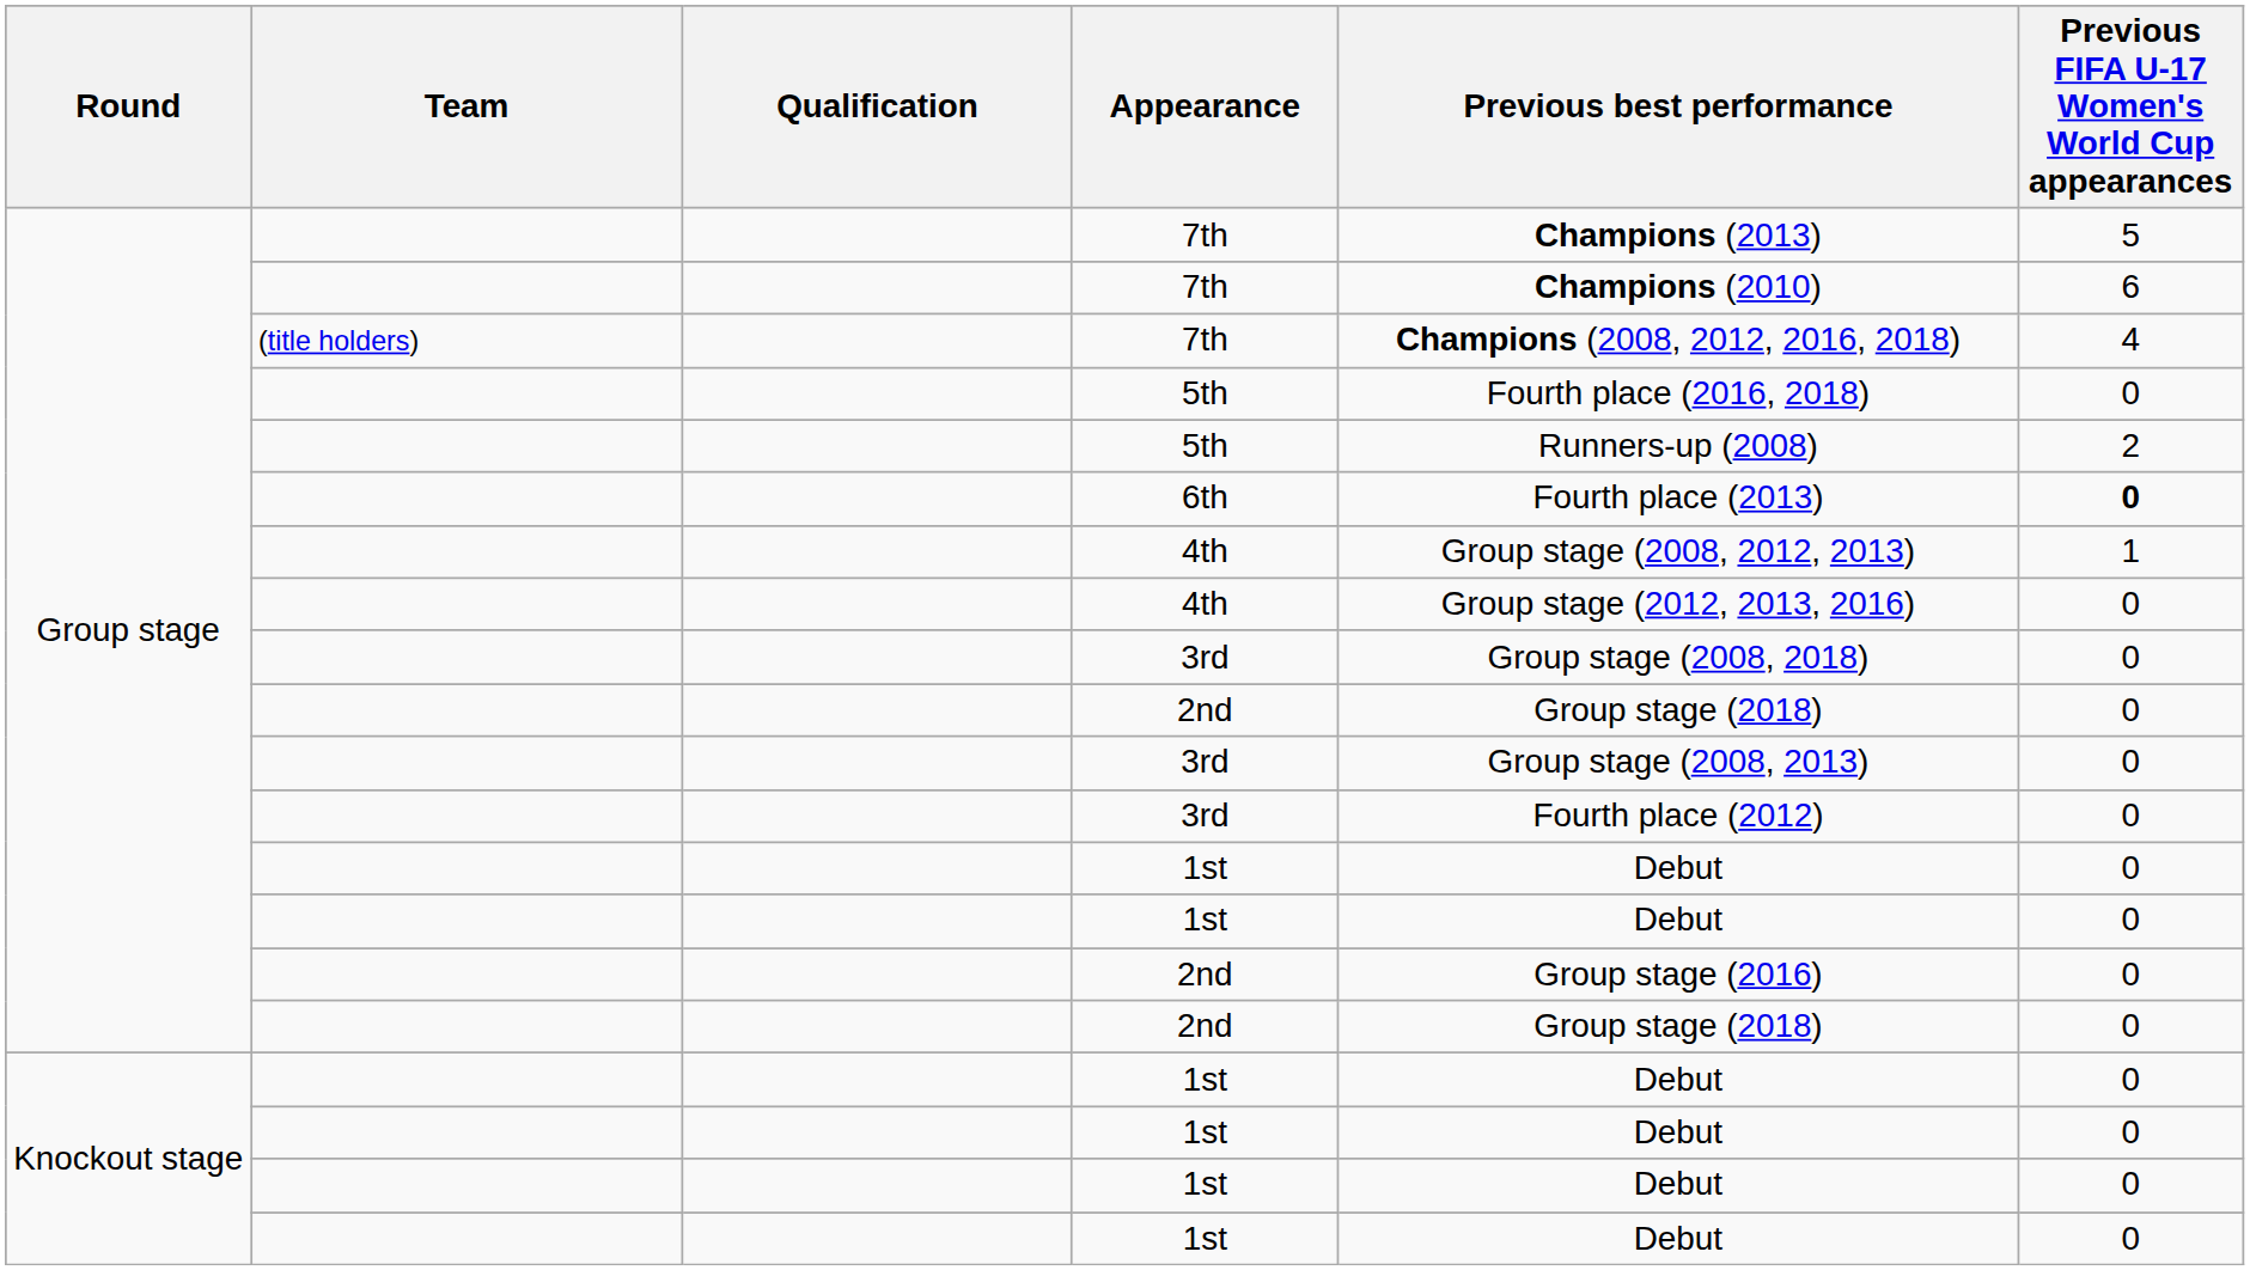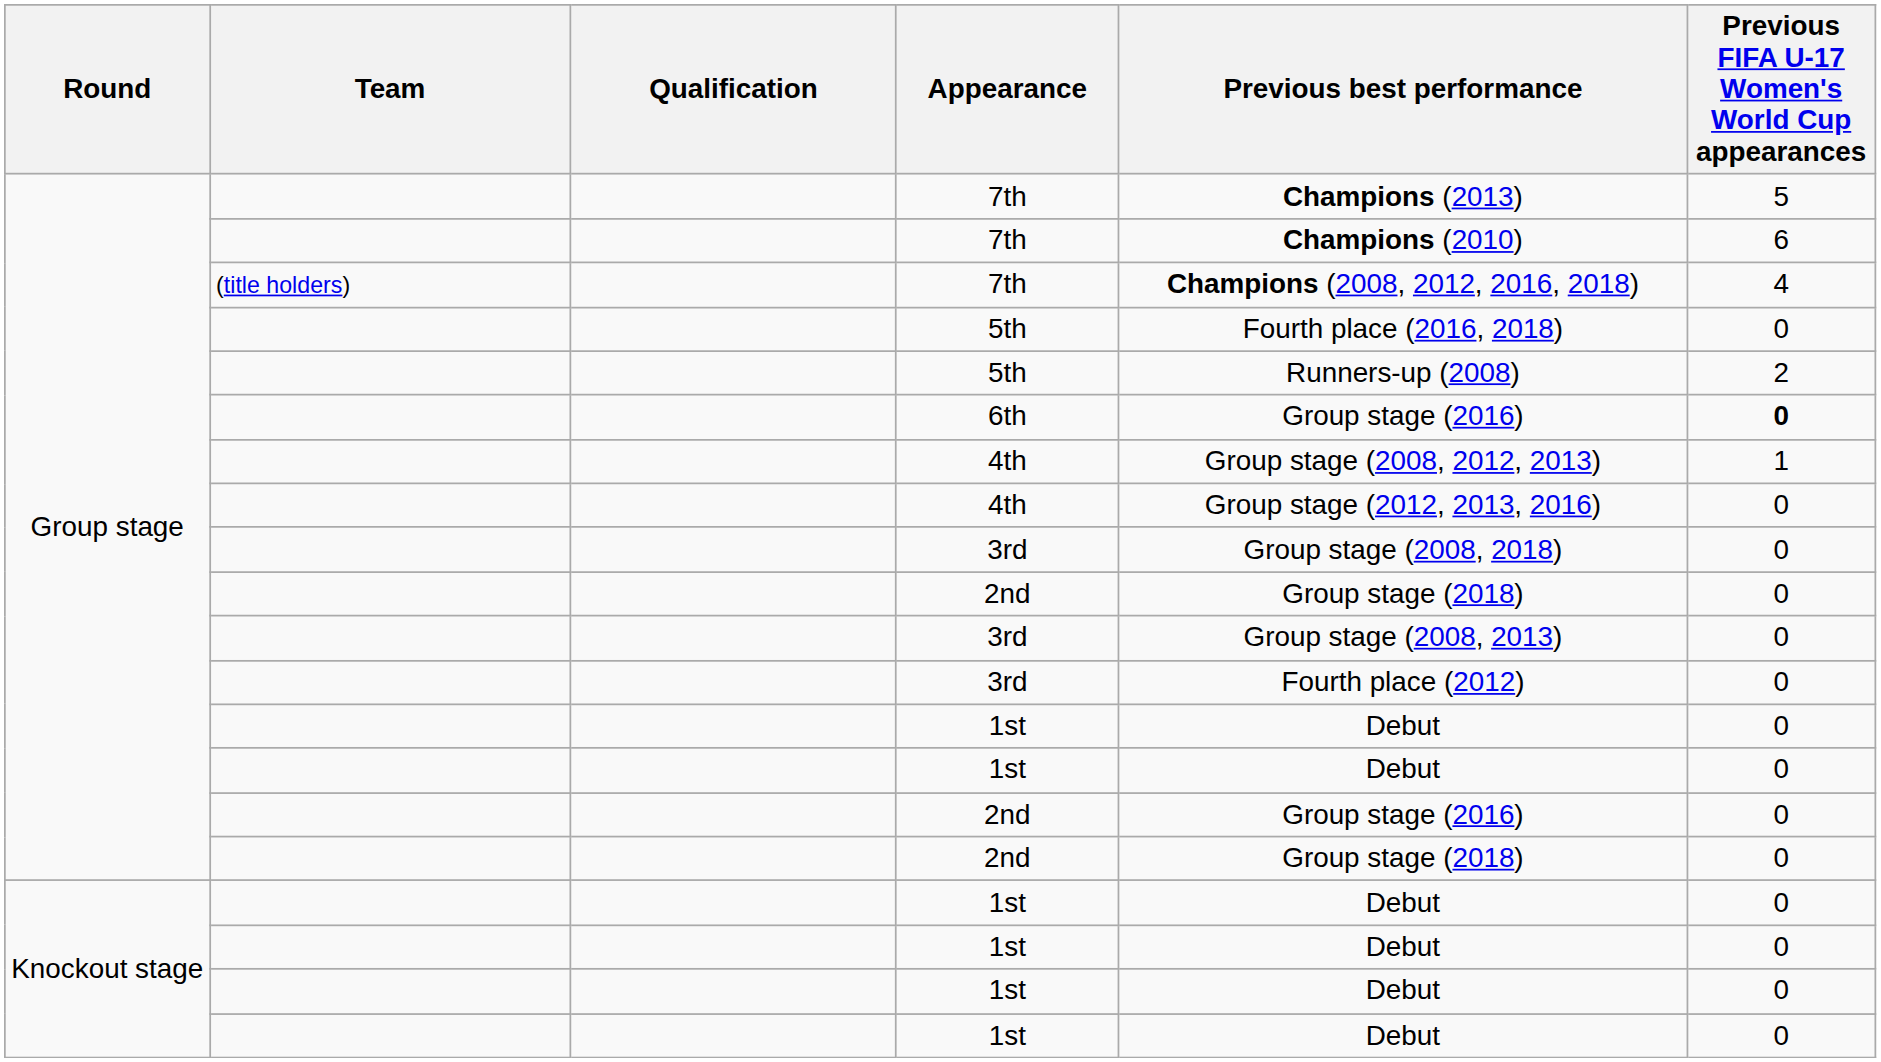6th | Previous best performance: Fourth place (2013) -> Group stage (2016)
